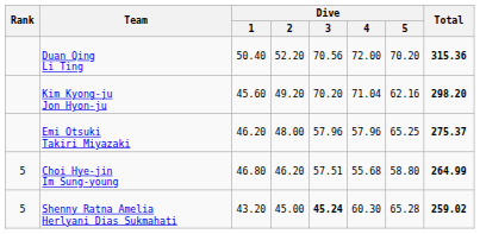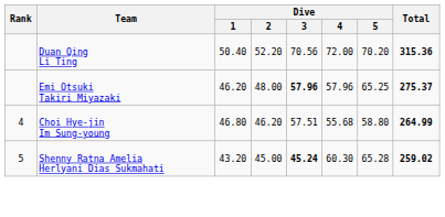- row: Kim Kyong-ju Jon Hyon-ju | 45.60 | 49.20 | 70.20 | 71.04 | 62.16 | 298.20
Emi Otsuki Takiri Miyazaki | Dive / 3: normal -> bold
Choi Hye-jin Im Sung-young | Rank: 5 -> 4
